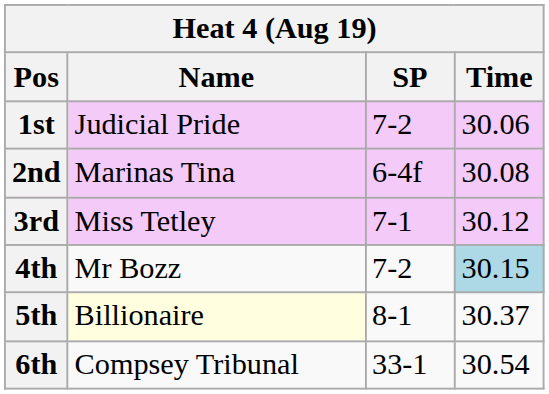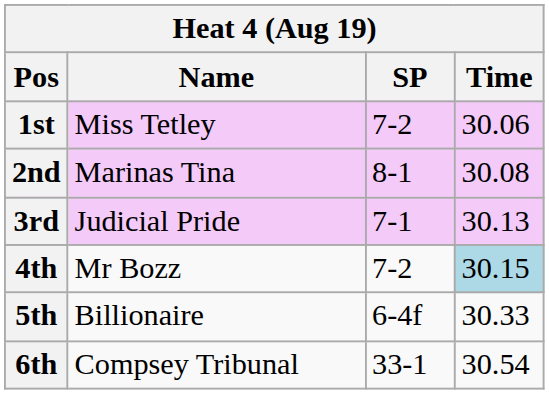1st | Name: Judicial Pride -> Miss Tetley
2nd | SP: 6-4f -> 8-1
3rd | Name: Miss Tetley -> Judicial Pride
3rd | Time: 30.12 -> 30.13
5th | Name: lightyellow background -> no background
5th | SP: 8-1 -> 6-4f
5th | Time: 30.37 -> 30.33
